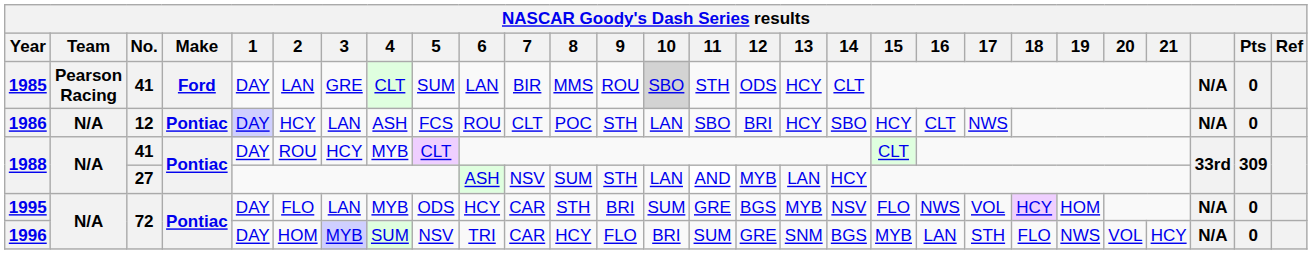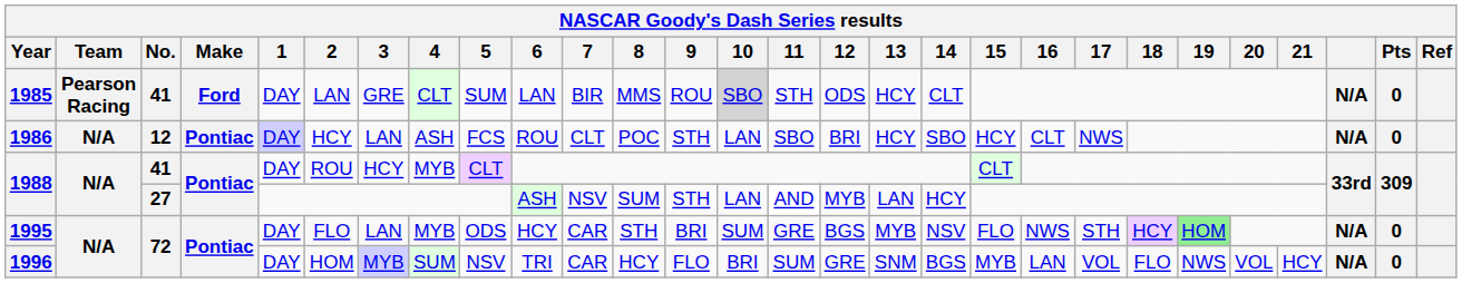1995 | 17: VOL -> STH
1995 | 19: no background -> lightgreen background
1996 | 17: STH -> VOL
